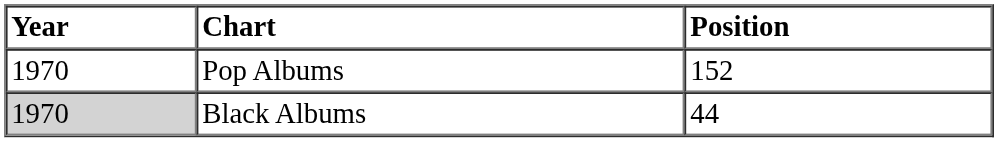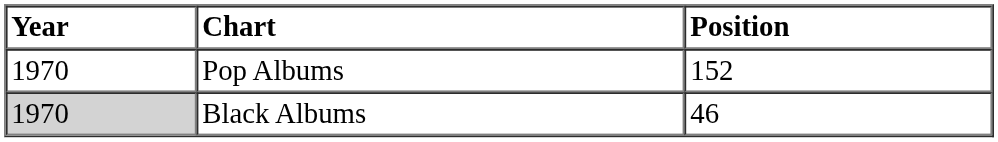Black Albums | Position: 44 -> 46
